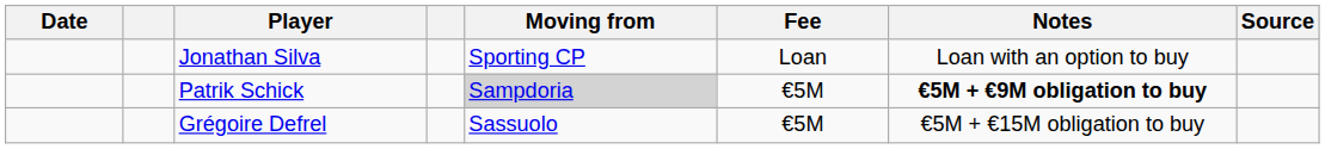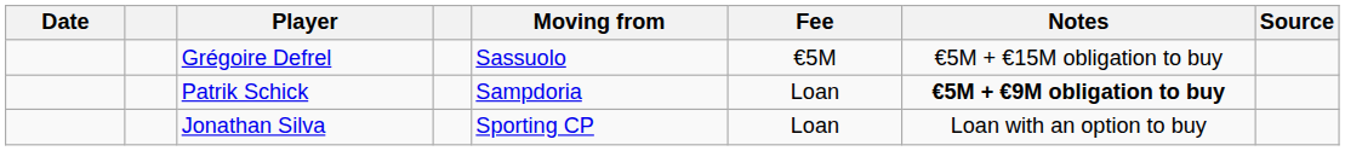rows swapped: Grégoire Defrel <-> Jonathan Silva
Patrik Schick | Moving from: lightgrey background -> no background
Patrik Schick | Fee: €5M -> Loan
